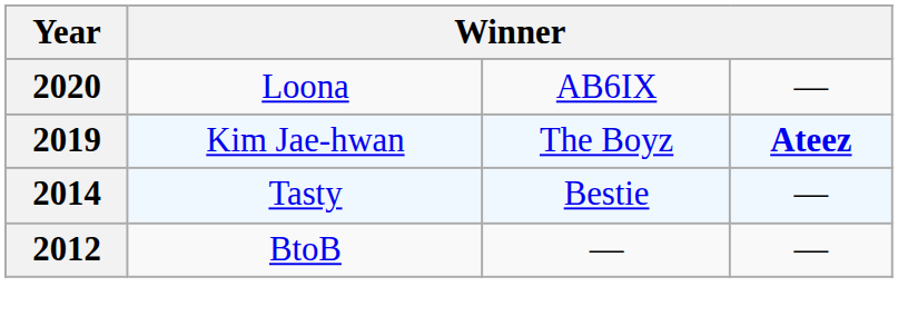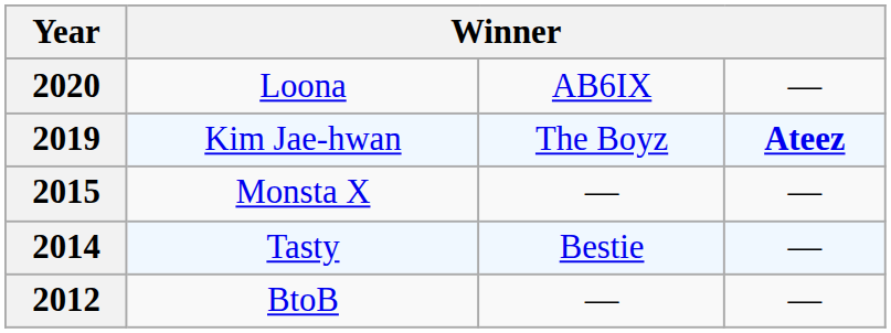+ row: 2015 | Monsta X | — | —
